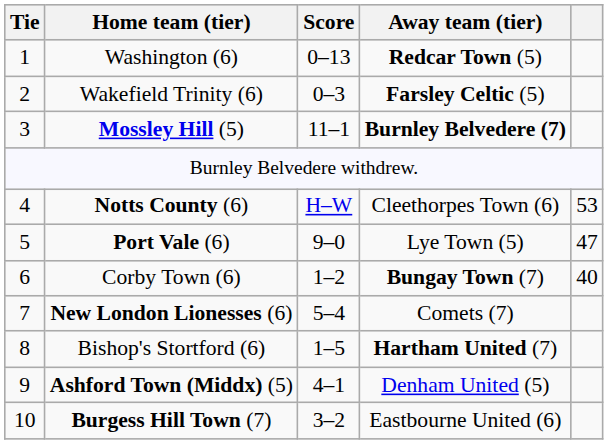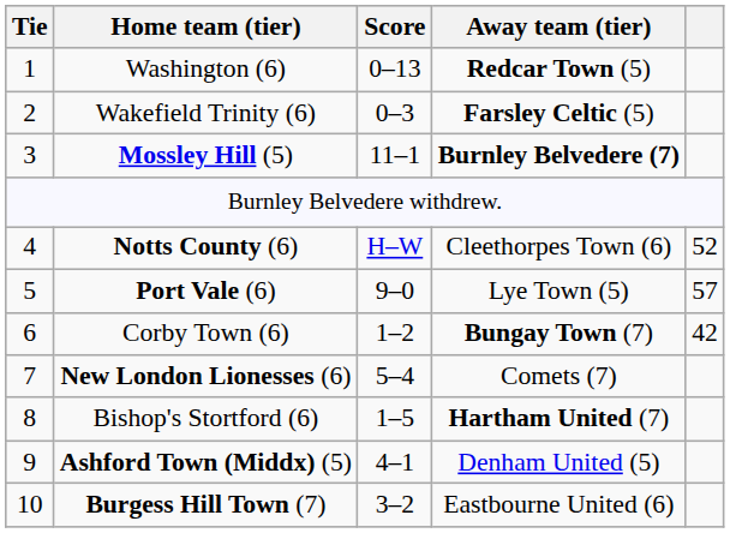Notts County (6) | column 5: 53 -> 52
Port Vale (6) | column 5: 47 -> 57
Corby Town (6) | column 5: 40 -> 42
